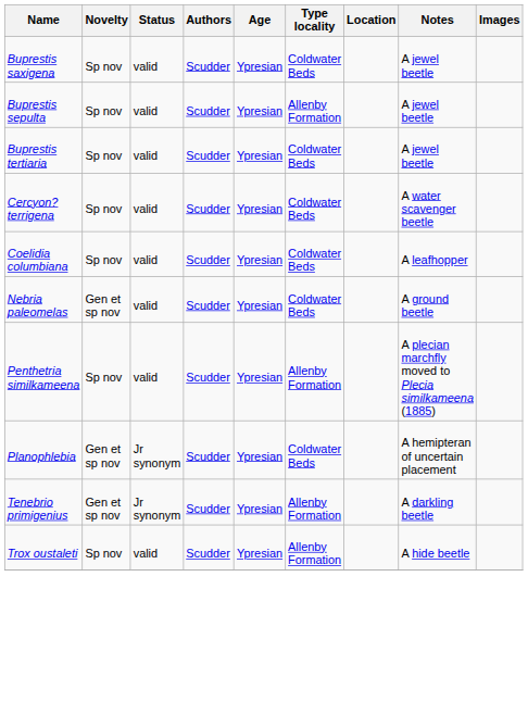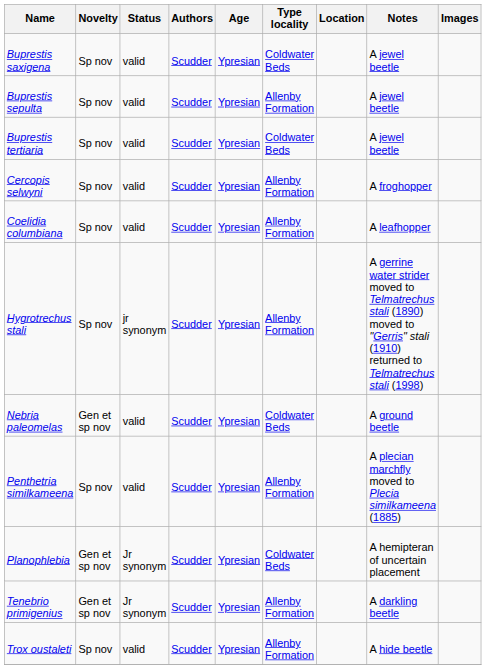+ row: Cercopis selwyni | Sp nov | valid | Scudder | Ypresian | Allenby Formation | A froghopper
- row: Cercyon? terrigena | Sp nov | valid | Scudder | Ypresian | Coldwater Beds | A water scavenger beetle
Coelidia columbiana | Type locality: Coldwater Beds -> Allenby Formation
+ row: Hygrotrechus stali | Sp nov | jr synonym | Scudder | Ypresian | Allenby Formation | A gerrine water strider moved to Telmatrechus stali (1890) moved to "Gerris" stali (1910) returned to Telmatrechus stali (1998)
